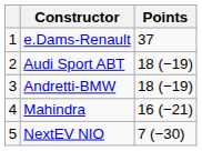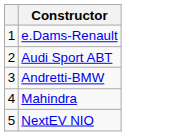- column: Points | 37 | 18 (−19) | 18 (−19) | 16 (−21) | 7 (−30)
